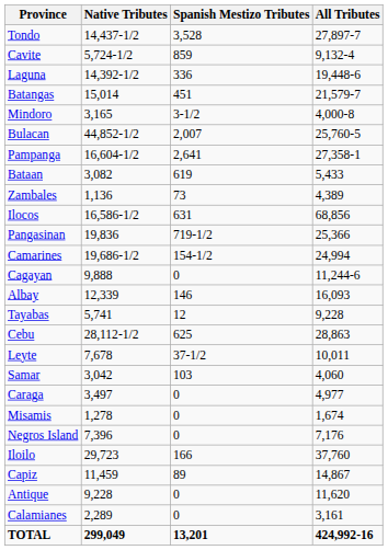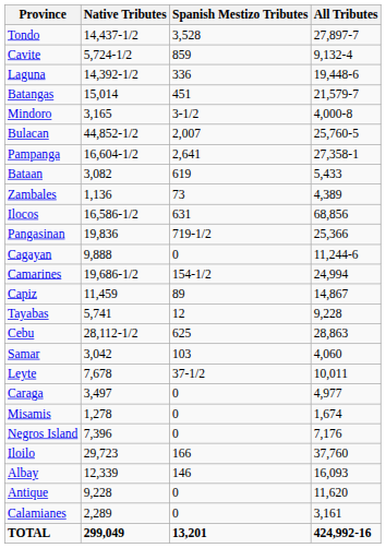rows swapped: Cagayan <-> Camarines
rows swapped: Albay <-> Capiz
rows swapped: Samar <-> Leyte
